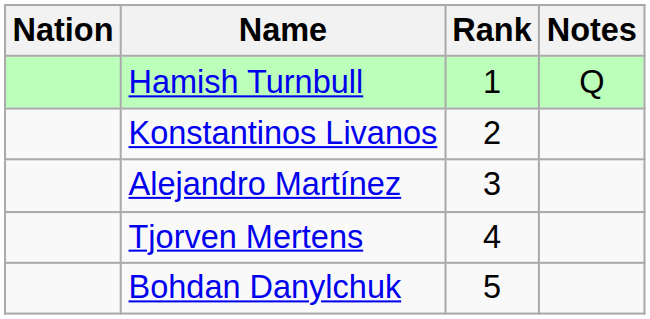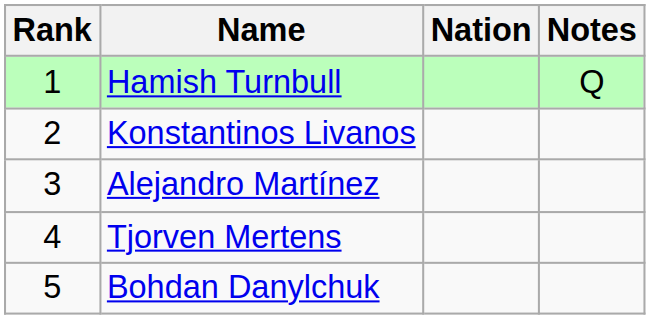columns swapped: Rank <-> Nation
